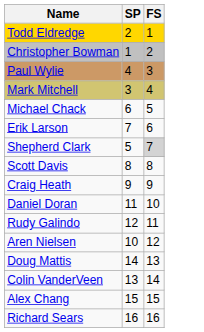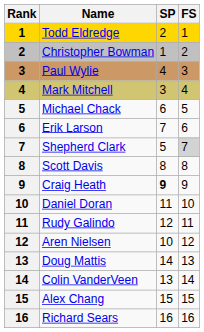+ column: Rank | 1 | 2 | 3 | 4 | 5 | 6 | 7 | 8 | 9 | 10 | 11 | 12 | 13 | 14 | 15 | 16
Craig Heath | SP: normal -> bold
